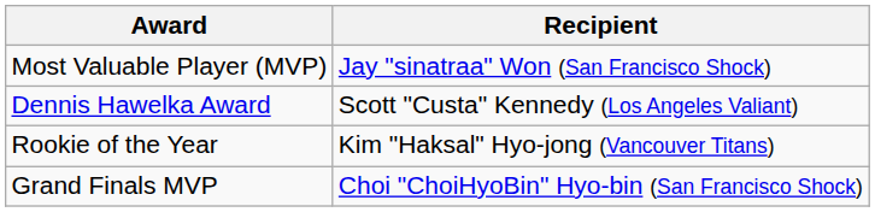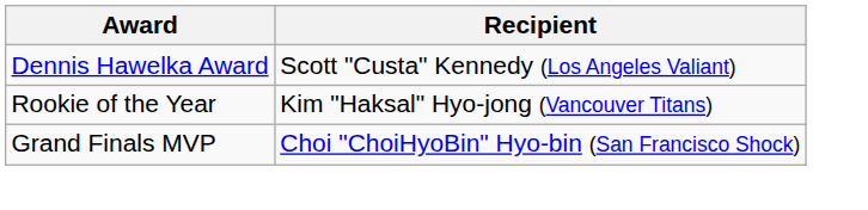- row: Most Valuable Player (MVP) | Jay "sinatraa" Won (San Francisco Shock)
